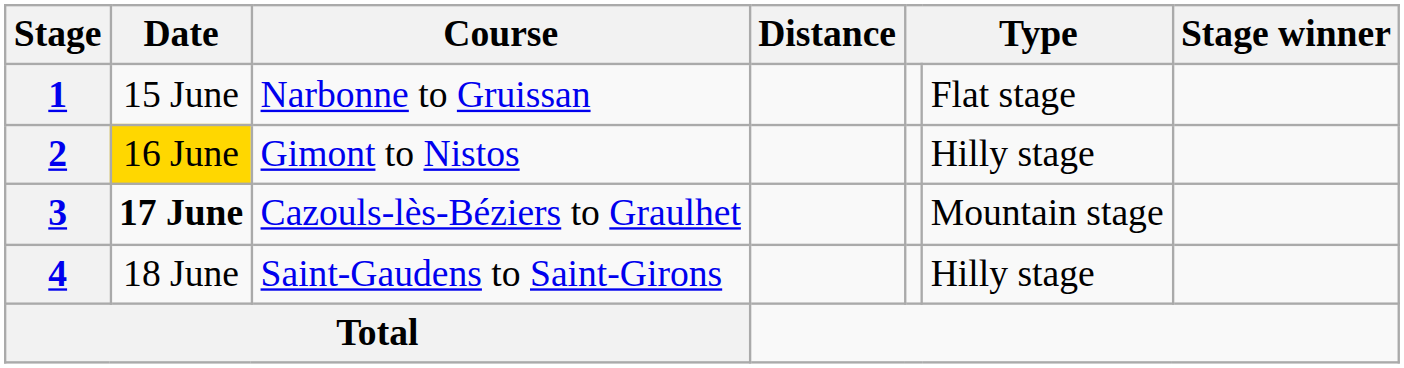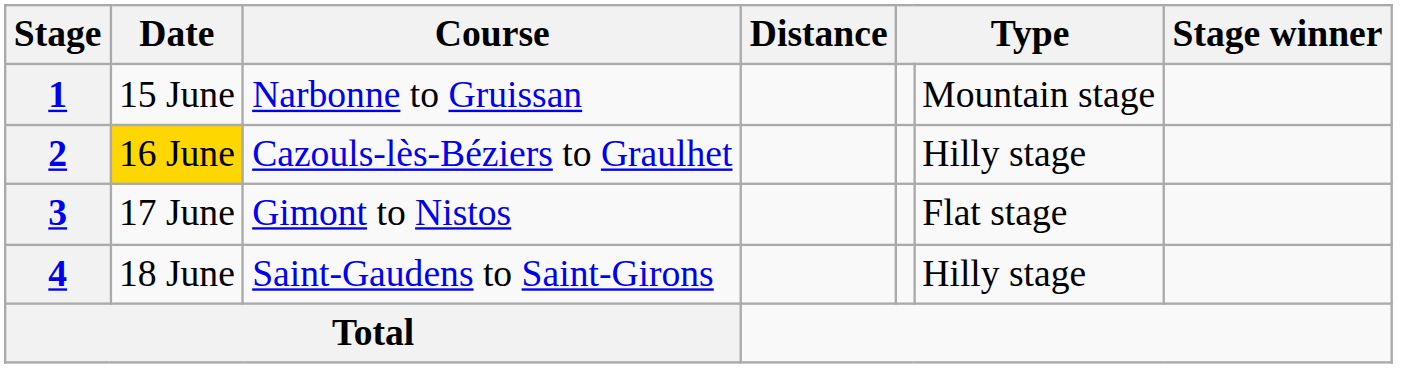1 | column 6: Flat stage -> Mountain stage
2 | Course: Gimont to Nistos -> Cazouls-lès-Béziers to Graulhet
3 | Date: bold -> normal
3 | Course: Cazouls-lès-Béziers to Graulhet -> Gimont to Nistos
3 | column 6: Mountain stage -> Flat stage
